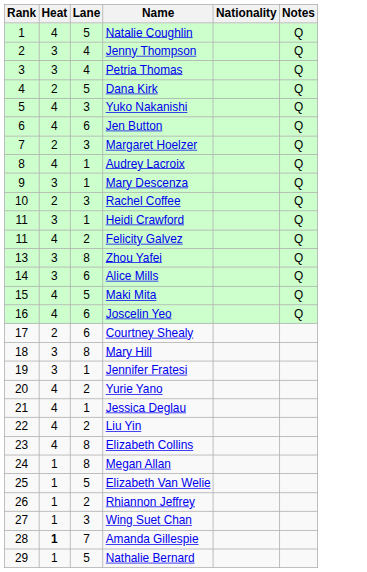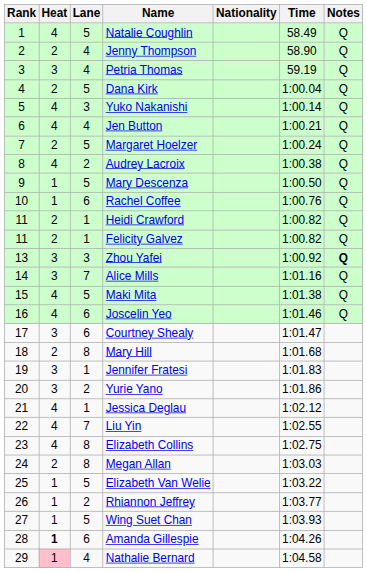+ column: Time | 58.49 | 58.90 | 59.19 | 1:00.04 | 1:00.14 | 1:00.21 | 1:00.24 | 1:00.38 | 1:00.50 | 1:00.76 | 1:00.82 | 1:00.82 | 1:00.92 | 1:01.16 | 1:01.38 | 1:01.46 | 1:01.47 | 1:01.68 | 1:01.83 | 1:01.86 | 1:02.12 | 1:02.55 | 1:02.75 | 1:03.03 | 1:03.22 | 1:03.77 | 1:03.93 | 1:04.26 | 1:04.58
Jenny Thompson | Heat: 3 -> 2
Jen Button | Lane: 6 -> 4
Margaret Hoelzer | Lane: 3 -> 5
Audrey Lacroix | Lane: 1 -> 2
Mary Descenza | Heat: 3 -> 1
Mary Descenza | Lane: 1 -> 5
Rachel Coffee | Heat: 2 -> 1
Rachel Coffee | Lane: 3 -> 6
Heidi Crawford | Heat: 3 -> 2
Felicity Galvez | Heat: 4 -> 2
Felicity Galvez | Lane: 2 -> 1
Zhou Yafei | Lane: 8 -> 3
Zhou Yafei | Notes: normal -> bold
Alice Mills | Lane: 6 -> 7
Courtney Shealy | Heat: 2 -> 3
Mary Hill | Heat: 3 -> 2
Yurie Yano | Heat: 4 -> 3
Liu Yin | Lane: 2 -> 7
Megan Allan | Heat: 1 -> 2
Wing Suet Chan | Lane: 3 -> 5
Amanda Gillespie | Lane: 7 -> 6
Nathalie Bernard | Heat: no background -> pink background
Nathalie Bernard | Lane: 5 -> 4
